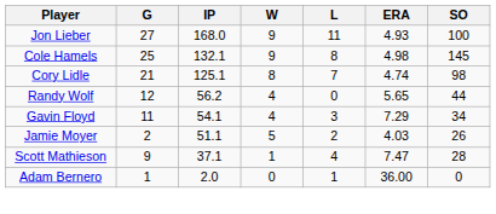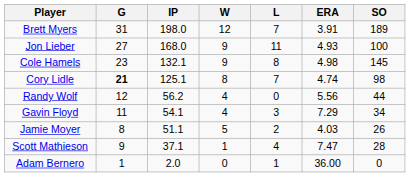+ row: Brett Myers | 31 | 198.0 | 12 | 7 | 3.91 | 189
Cole Hamels | G: 25 -> 23
Cory Lidle | G: normal -> bold
Randy Wolf | ERA: 5.65 -> 5.56
Jamie Moyer | G: 2 -> 8
